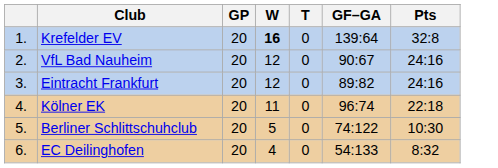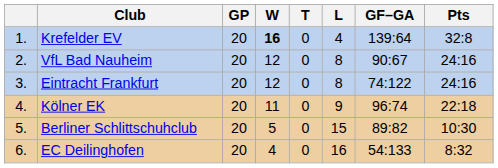+ column: L | 4 | 8 | 8 | 9 | 15 | 16
Eintracht Frankfurt | GF–GA: 89:82 -> 74:122
Berliner Schlittschuhclub | GF–GA: 74:122 -> 89:82
